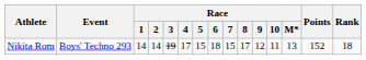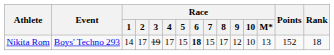Nikita Rom | Race / 2: 14 -> 17
Nikita Rom | Race / 6: normal -> bold
Nikita Rom | Race / 10: 11 -> 10
